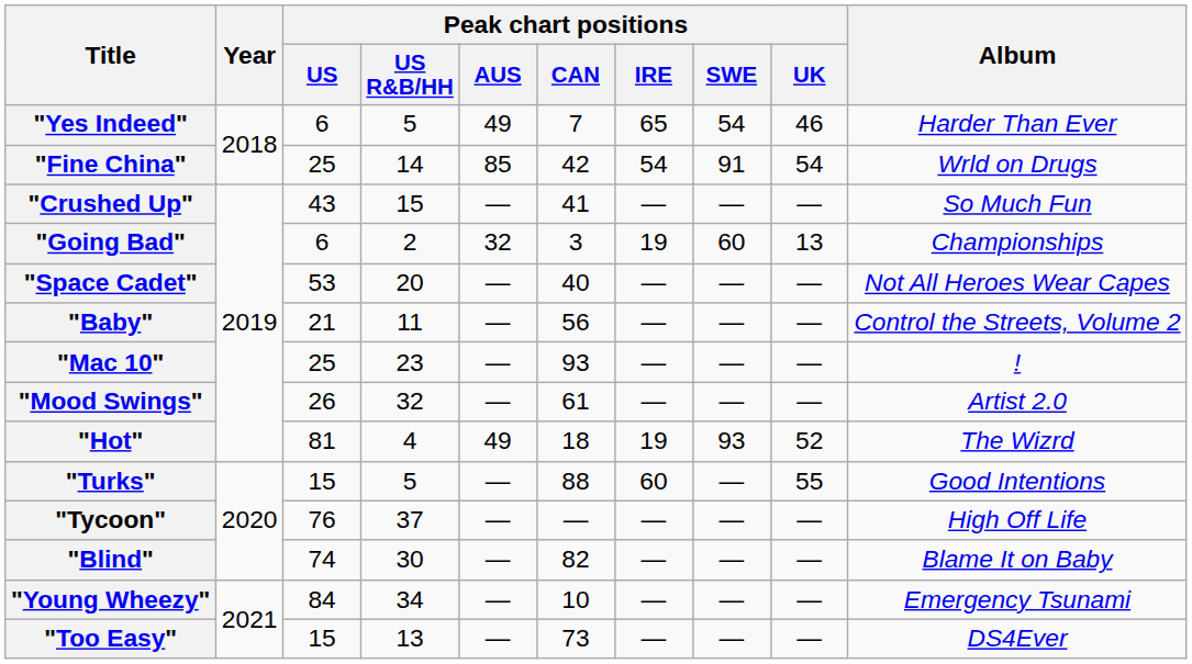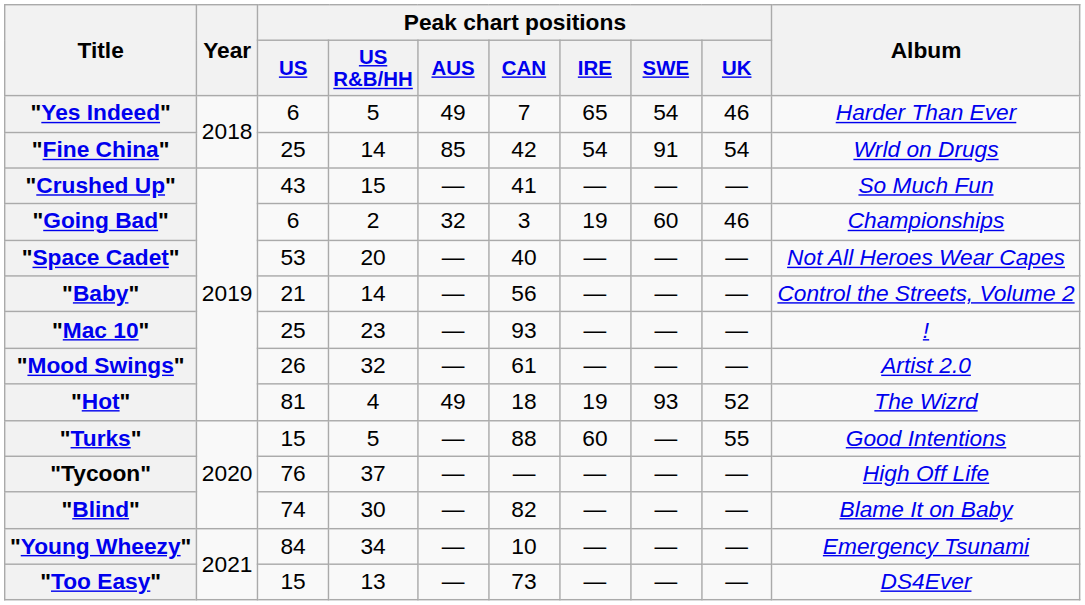"Going Bad" | Peak chart positions / UK: 13 -> 46
"Baby" | Peak chart positions / US R&B/HH: 11 -> 14
